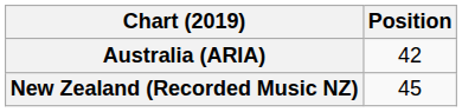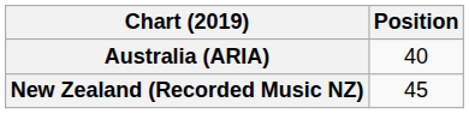Australia (ARIA) | Position: 42 -> 40
